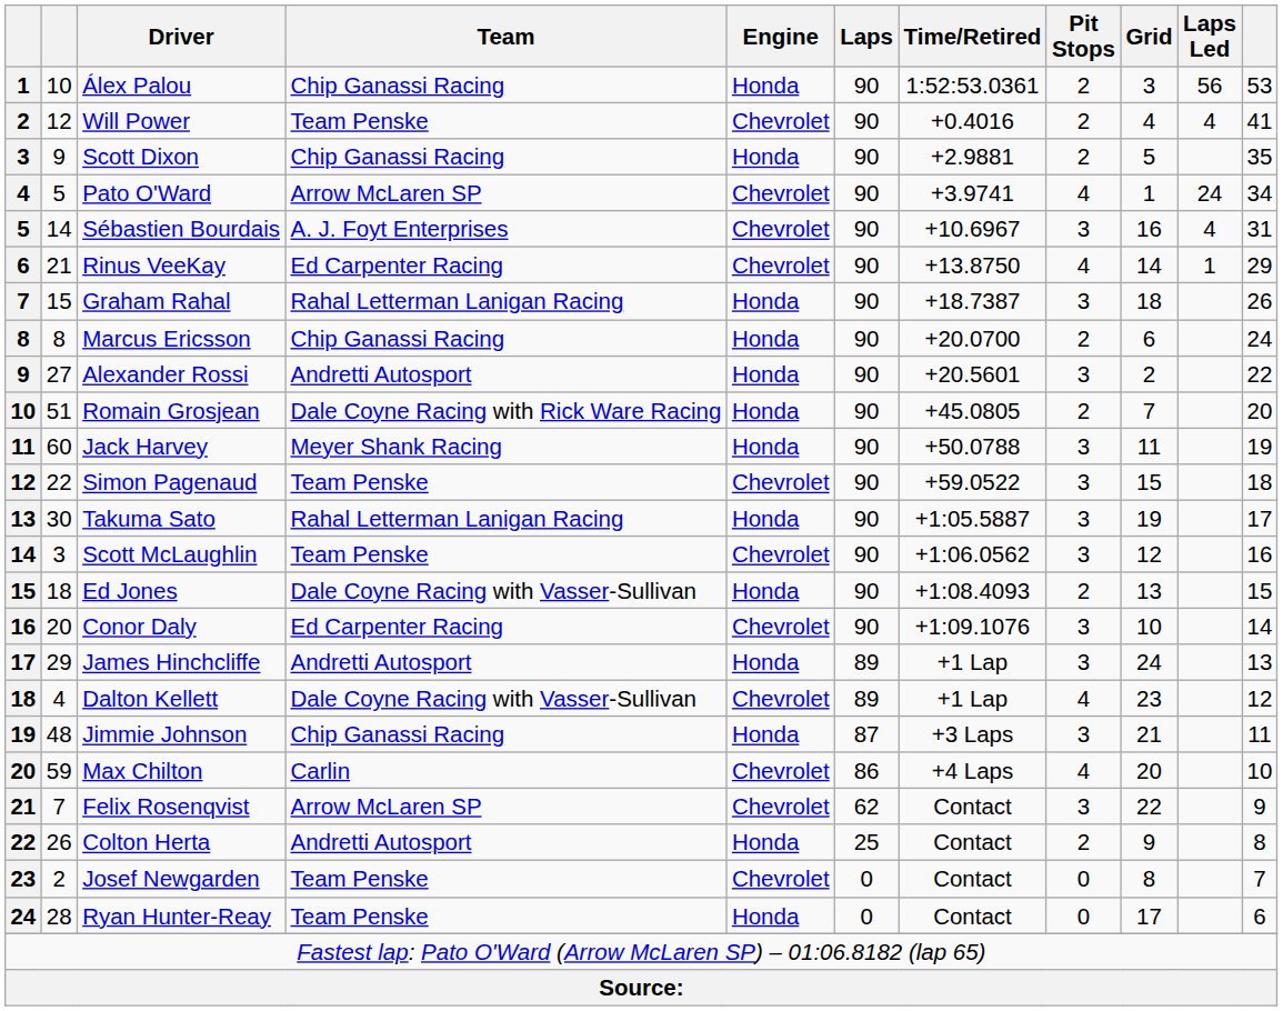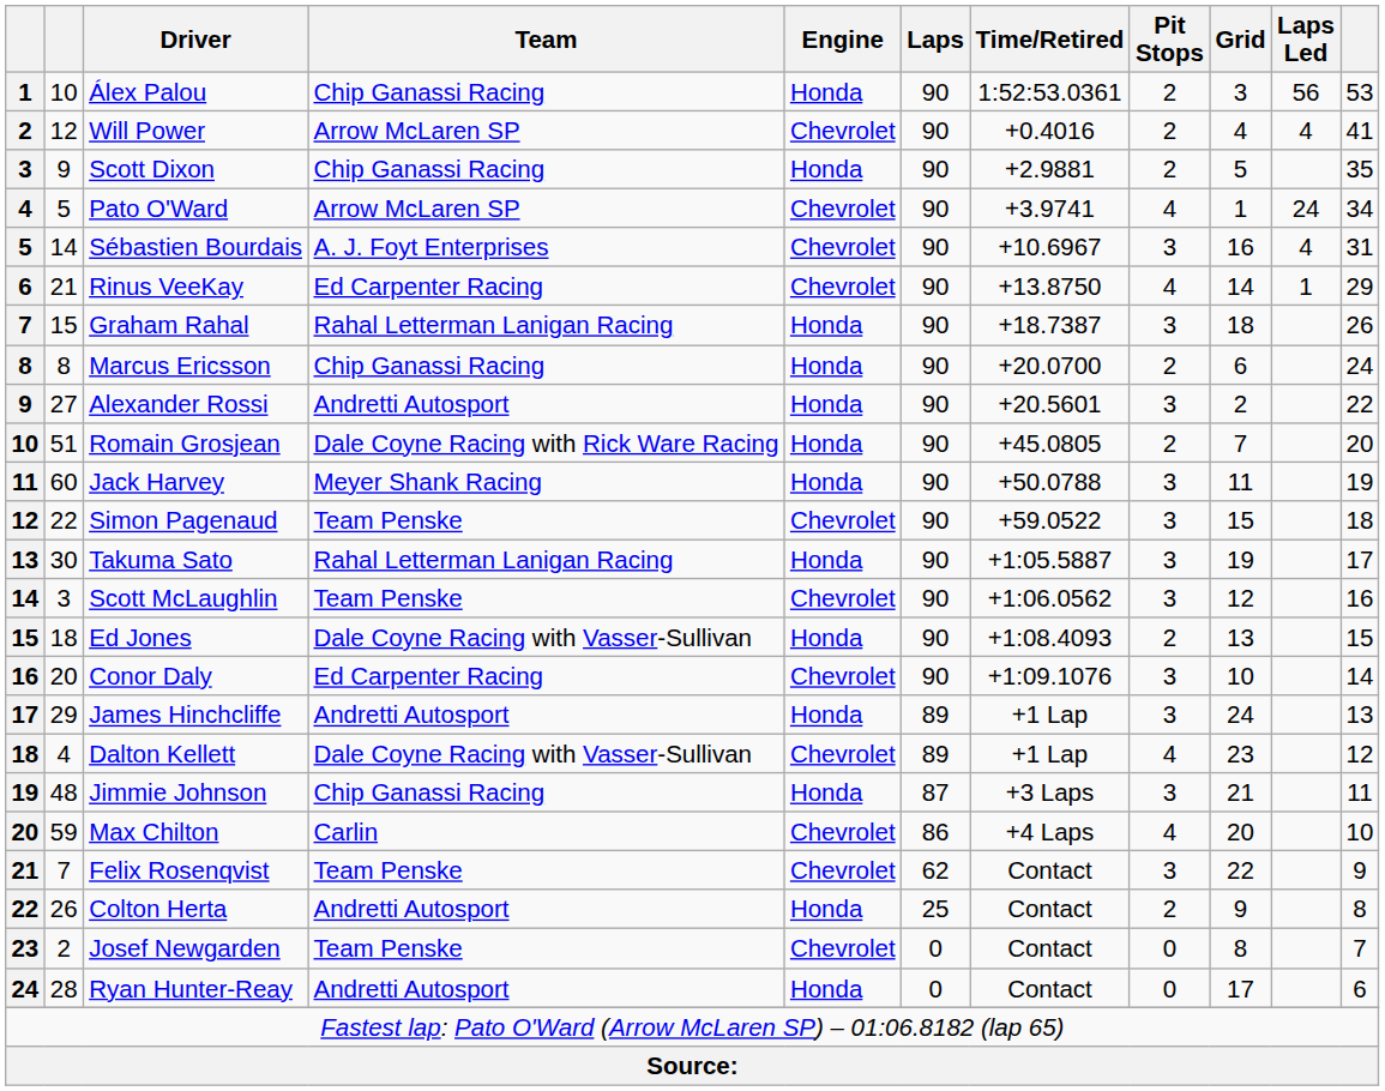Will Power | Team: Team Penske -> Arrow McLaren SP
Felix Rosenqvist | Team: Arrow McLaren SP -> Team Penske
Ryan Hunter-Reay | Team: Team Penske -> Andretti Autosport
